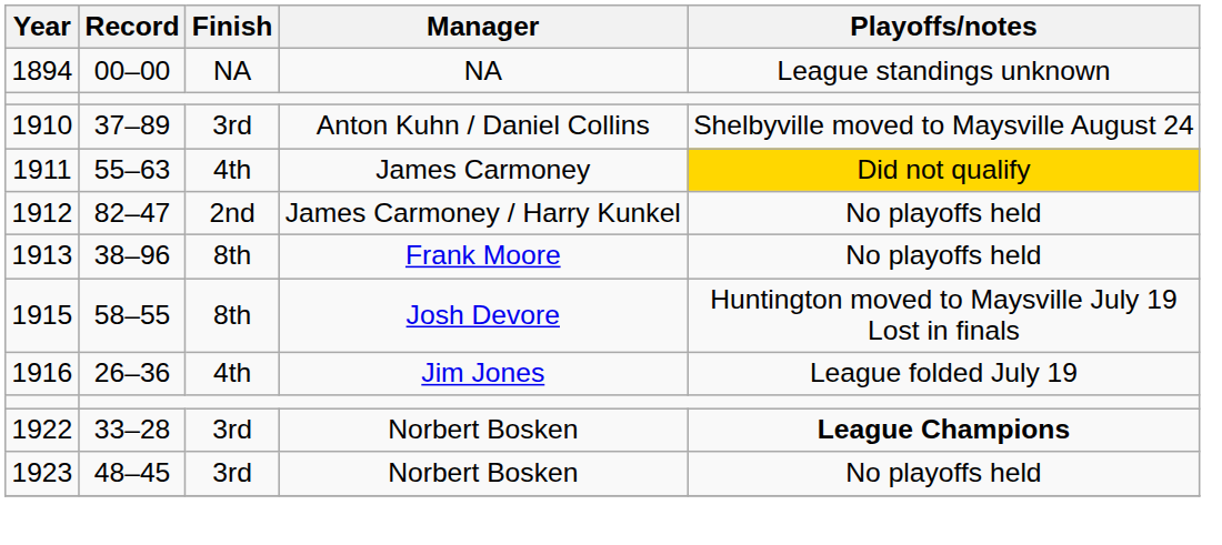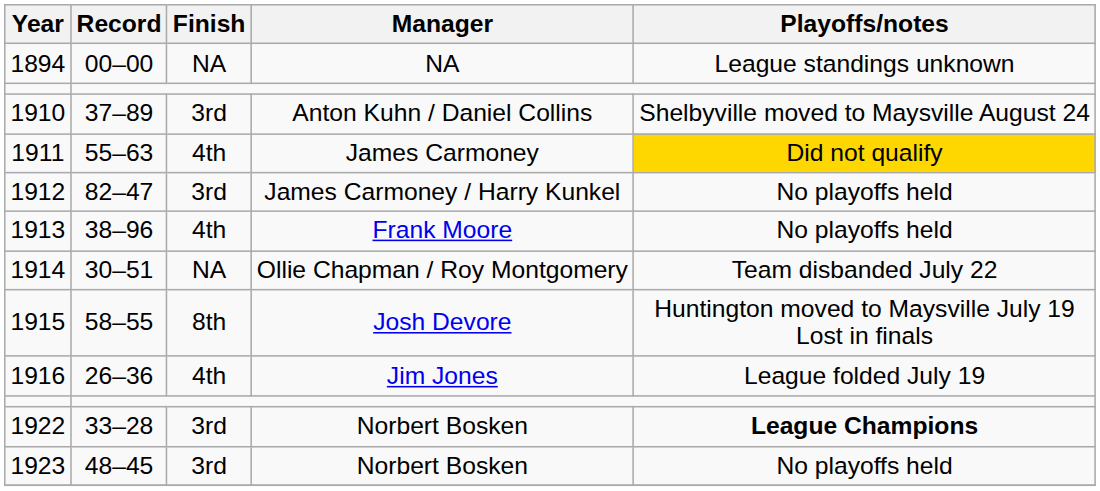1912 | Finish: 2nd -> 3rd
1913 | Finish: 8th -> 4th
+ row: 1914 | 30–51 | NA | Ollie Chapman / Roy Montgomery | Team disbanded July 22
